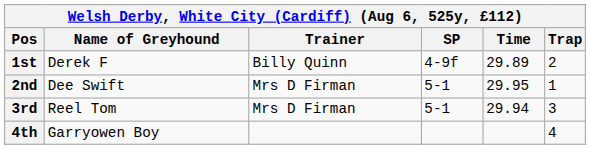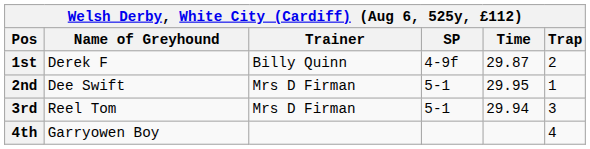1st | Time: 29.89 -> 29.87
